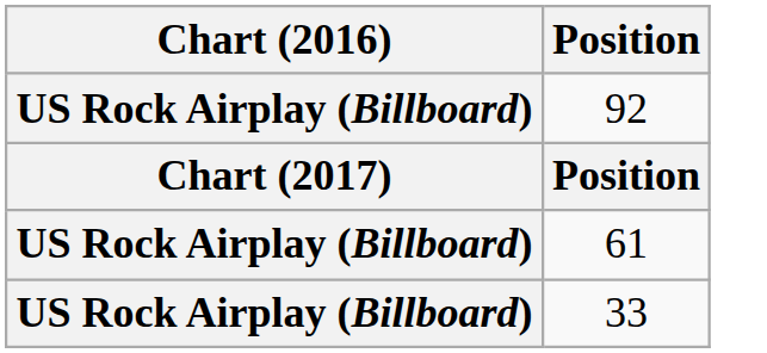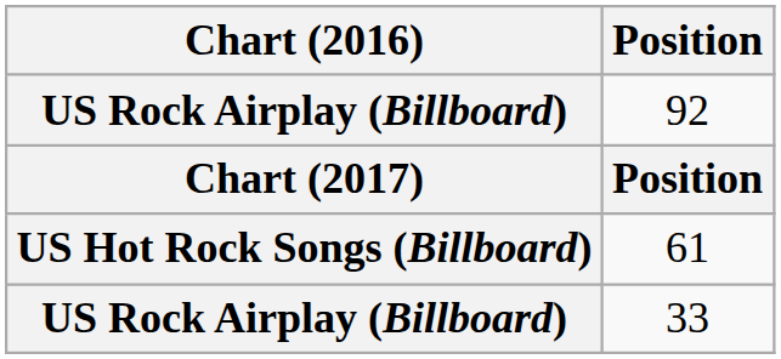61 | Chart (2016): US Rock Airplay (Billboard) -> US Hot Rock Songs (Billboard)
